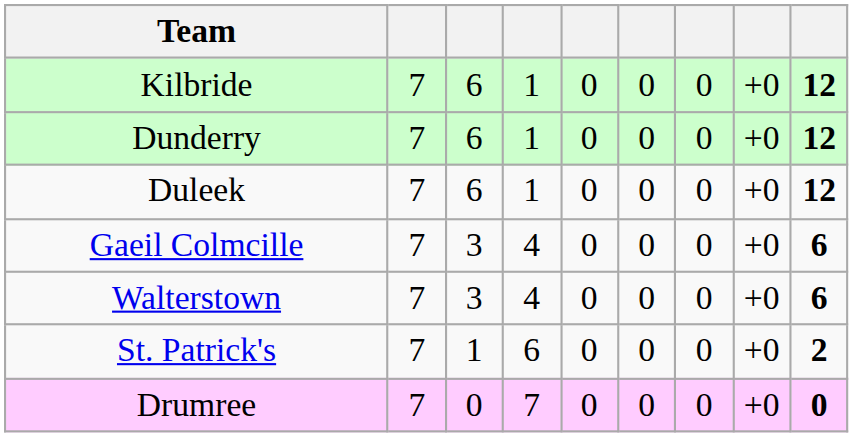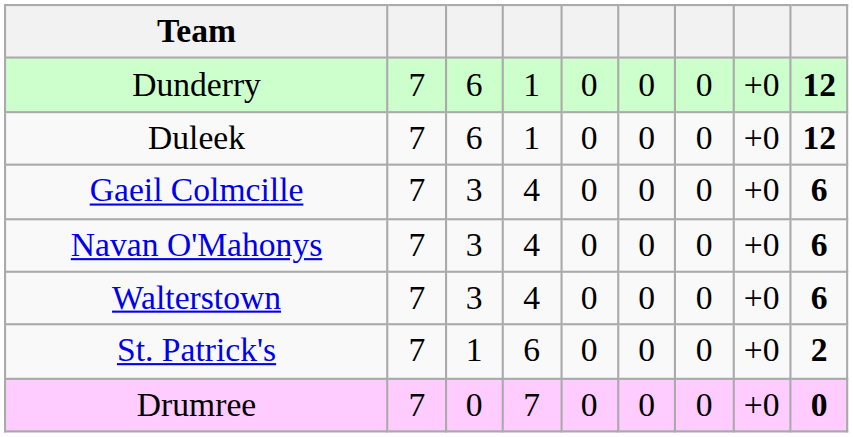- row: Kilbride | 7 | 6 | 1 | 0 | 0 | 0 | +0 | 12
+ row: Navan O'Mahonys | 7 | 3 | 4 | 0 | 0 | 0 | +0 | 6
